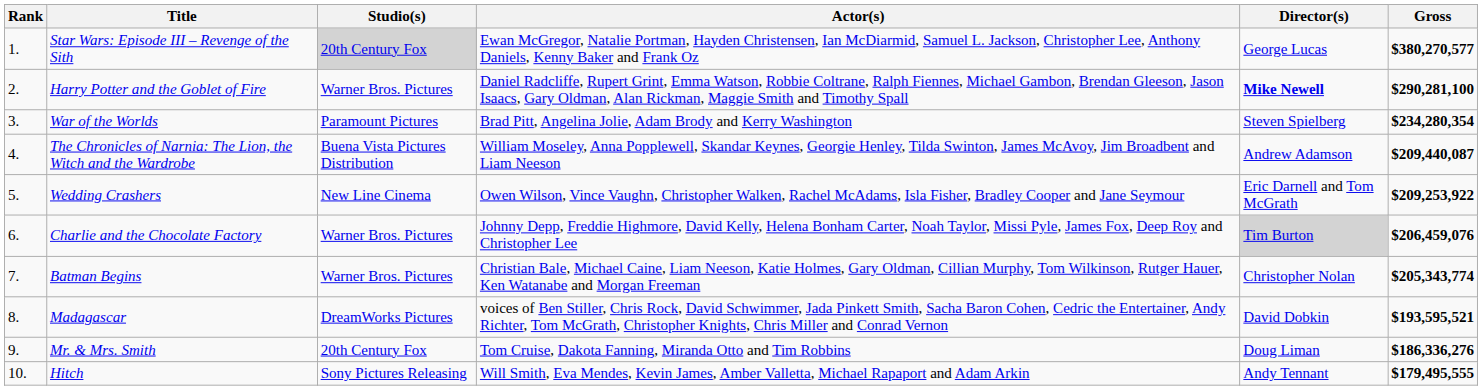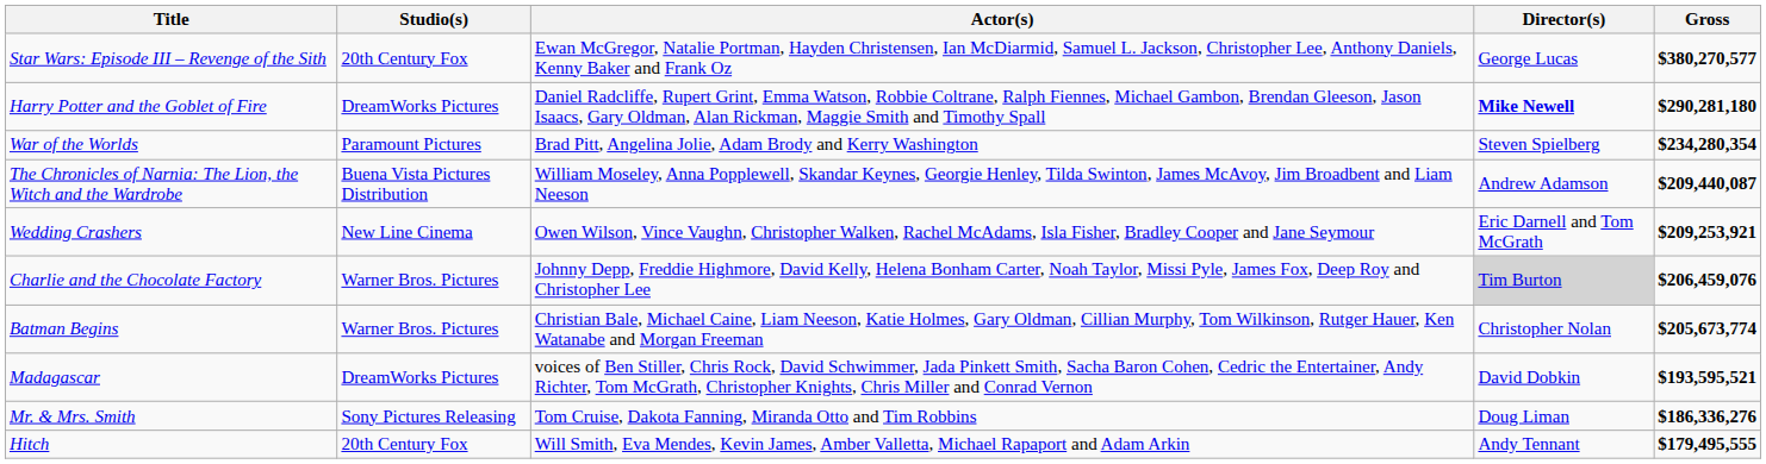- column: Rank | 1. | 2. | 3. | 4. | 5. | 6. | 7. | 8. | 9. | 10.
Star Wars: Episode III – Revenge of the Sith | Studio(s): lightgrey background -> no background
Harry Potter and the Goblet of Fire | Studio(s): Warner Bros. Pictures -> DreamWorks Pictures
Harry Potter and the Goblet of Fire | Gross: $290,281,100 -> $290,281,180
Wedding Crashers | Gross: $209,253,922 -> $209,253,921
Batman Begins | Gross: $205,343,774 -> $205,673,774
Mr. & Mrs. Smith | Studio(s): 20th Century Fox -> Sony Pictures Releasing
Hitch | Studio(s): Sony Pictures Releasing -> 20th Century Fox
